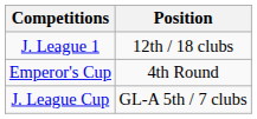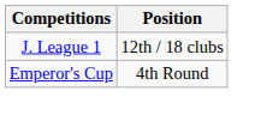- row: J. League Cup | GL-A 5th / 7 clubs
